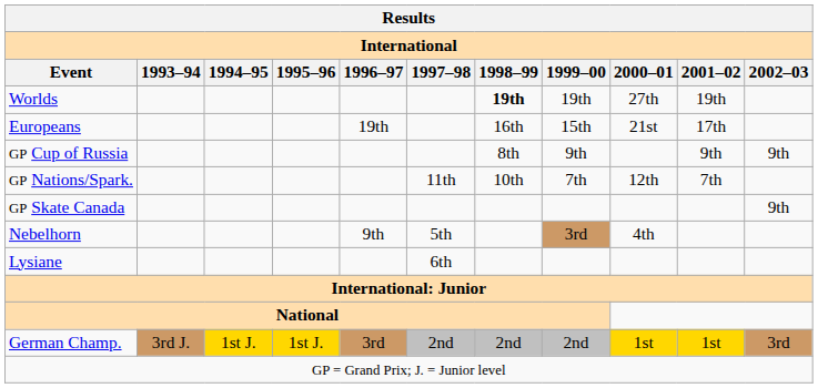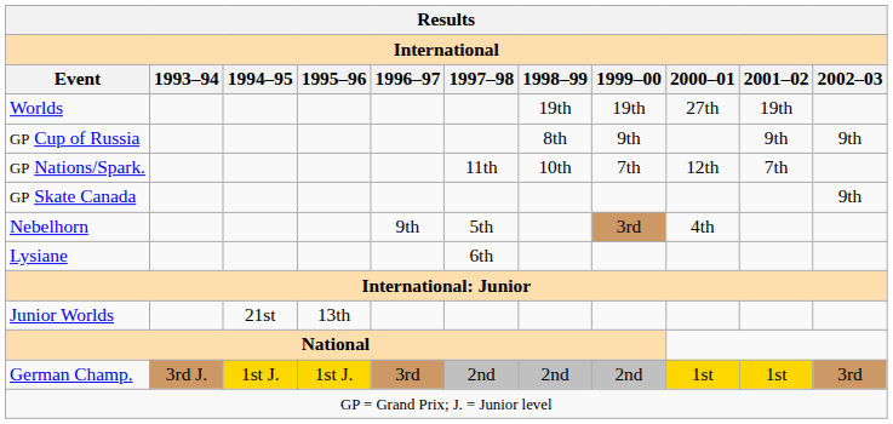Worlds | 1998–99: bold -> normal
- row: Europeans | 19th | 16th | 15th | 21st | 17th
+ row: Junior Worlds | 21st | 13th
